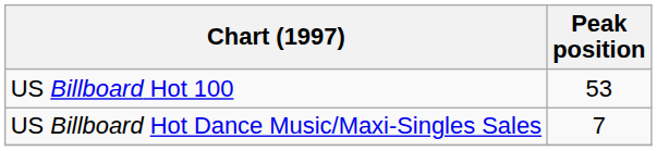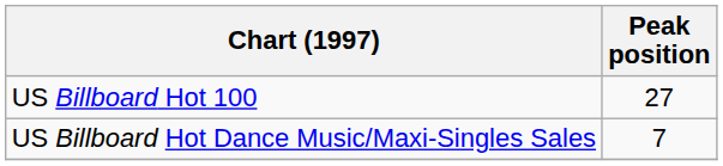US Billboard Hot 100 | Peak position: 53 -> 27
